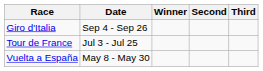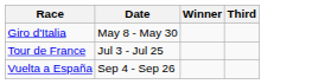- column: Second
Giro d'Italia | Date: Sep 4 - Sep 26 -> May 8 - May 30
Vuelta a España | Date: May 8 - May 30 -> Sep 4 - Sep 26
